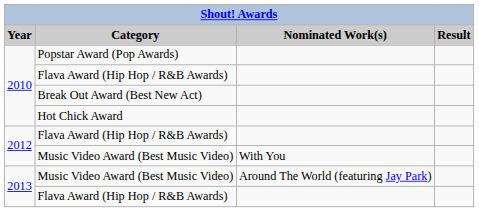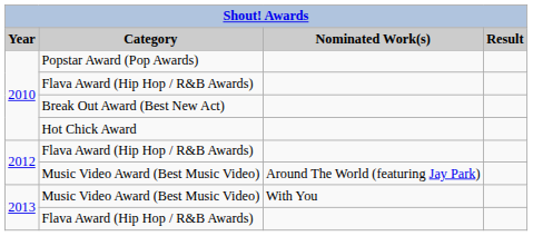2012 / Music Video Award (Best Music Video) | Nominated Work(s): With You -> Around The World (featuring Jay Park)
2013 / Music Video Award (Best Music Video) | Nominated Work(s): Around The World (featuring Jay Park) -> With You
